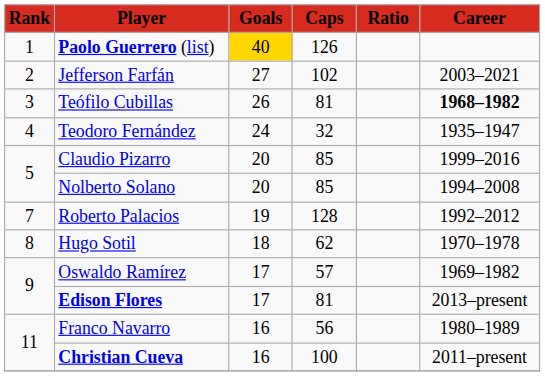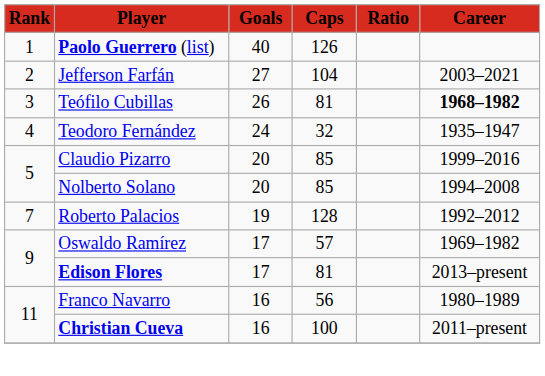Paolo Guerrero (list) | Goals: gold background -> no background
Jefferson Farfán | Caps: 102 -> 104
- row: 8 | Hugo Sotil | 18 | 62 | 1970–1978
